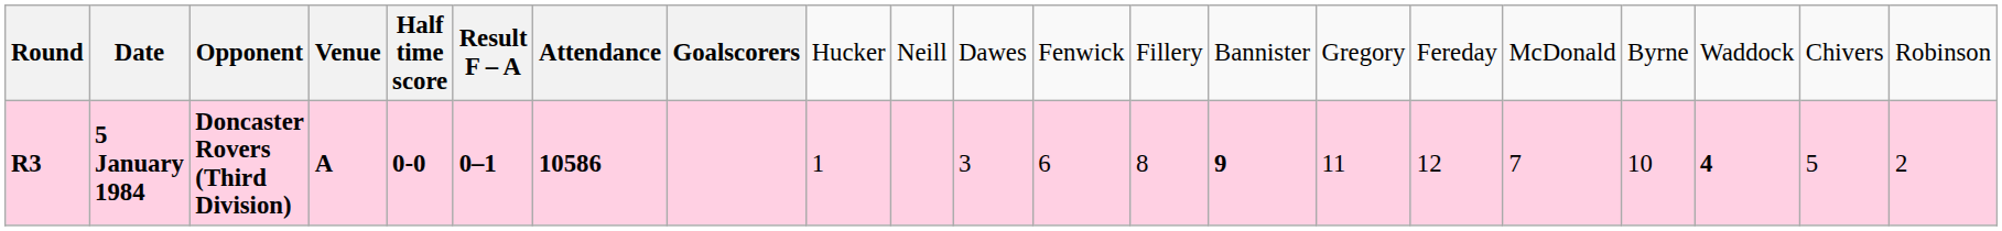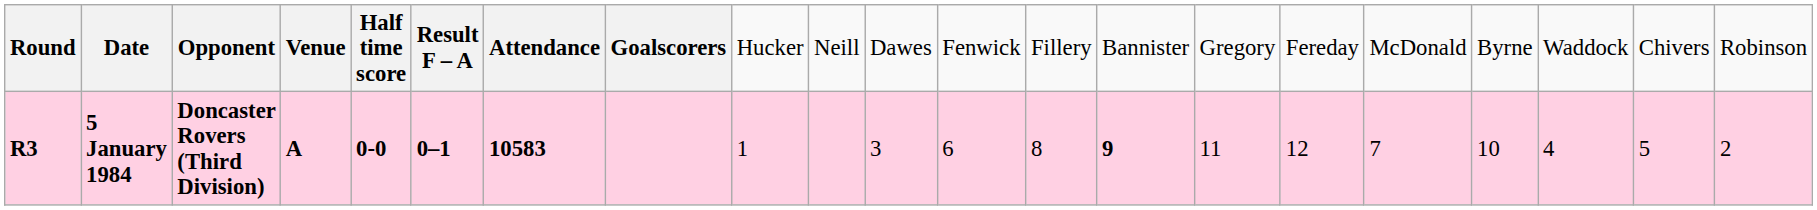5 January 1984 | column 7: 10586 -> 10583
5 January 1984 | column 19: bold -> normal
